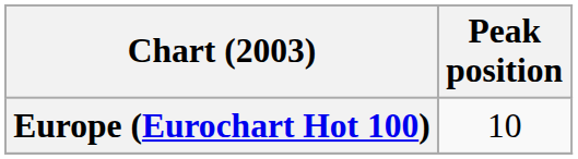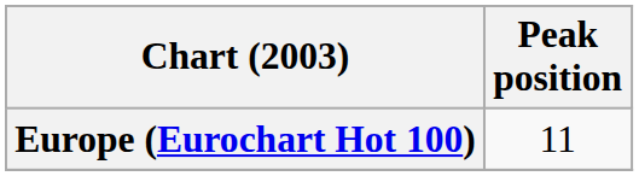Europe (Eurochart Hot 100) | Peak position: 10 -> 11
